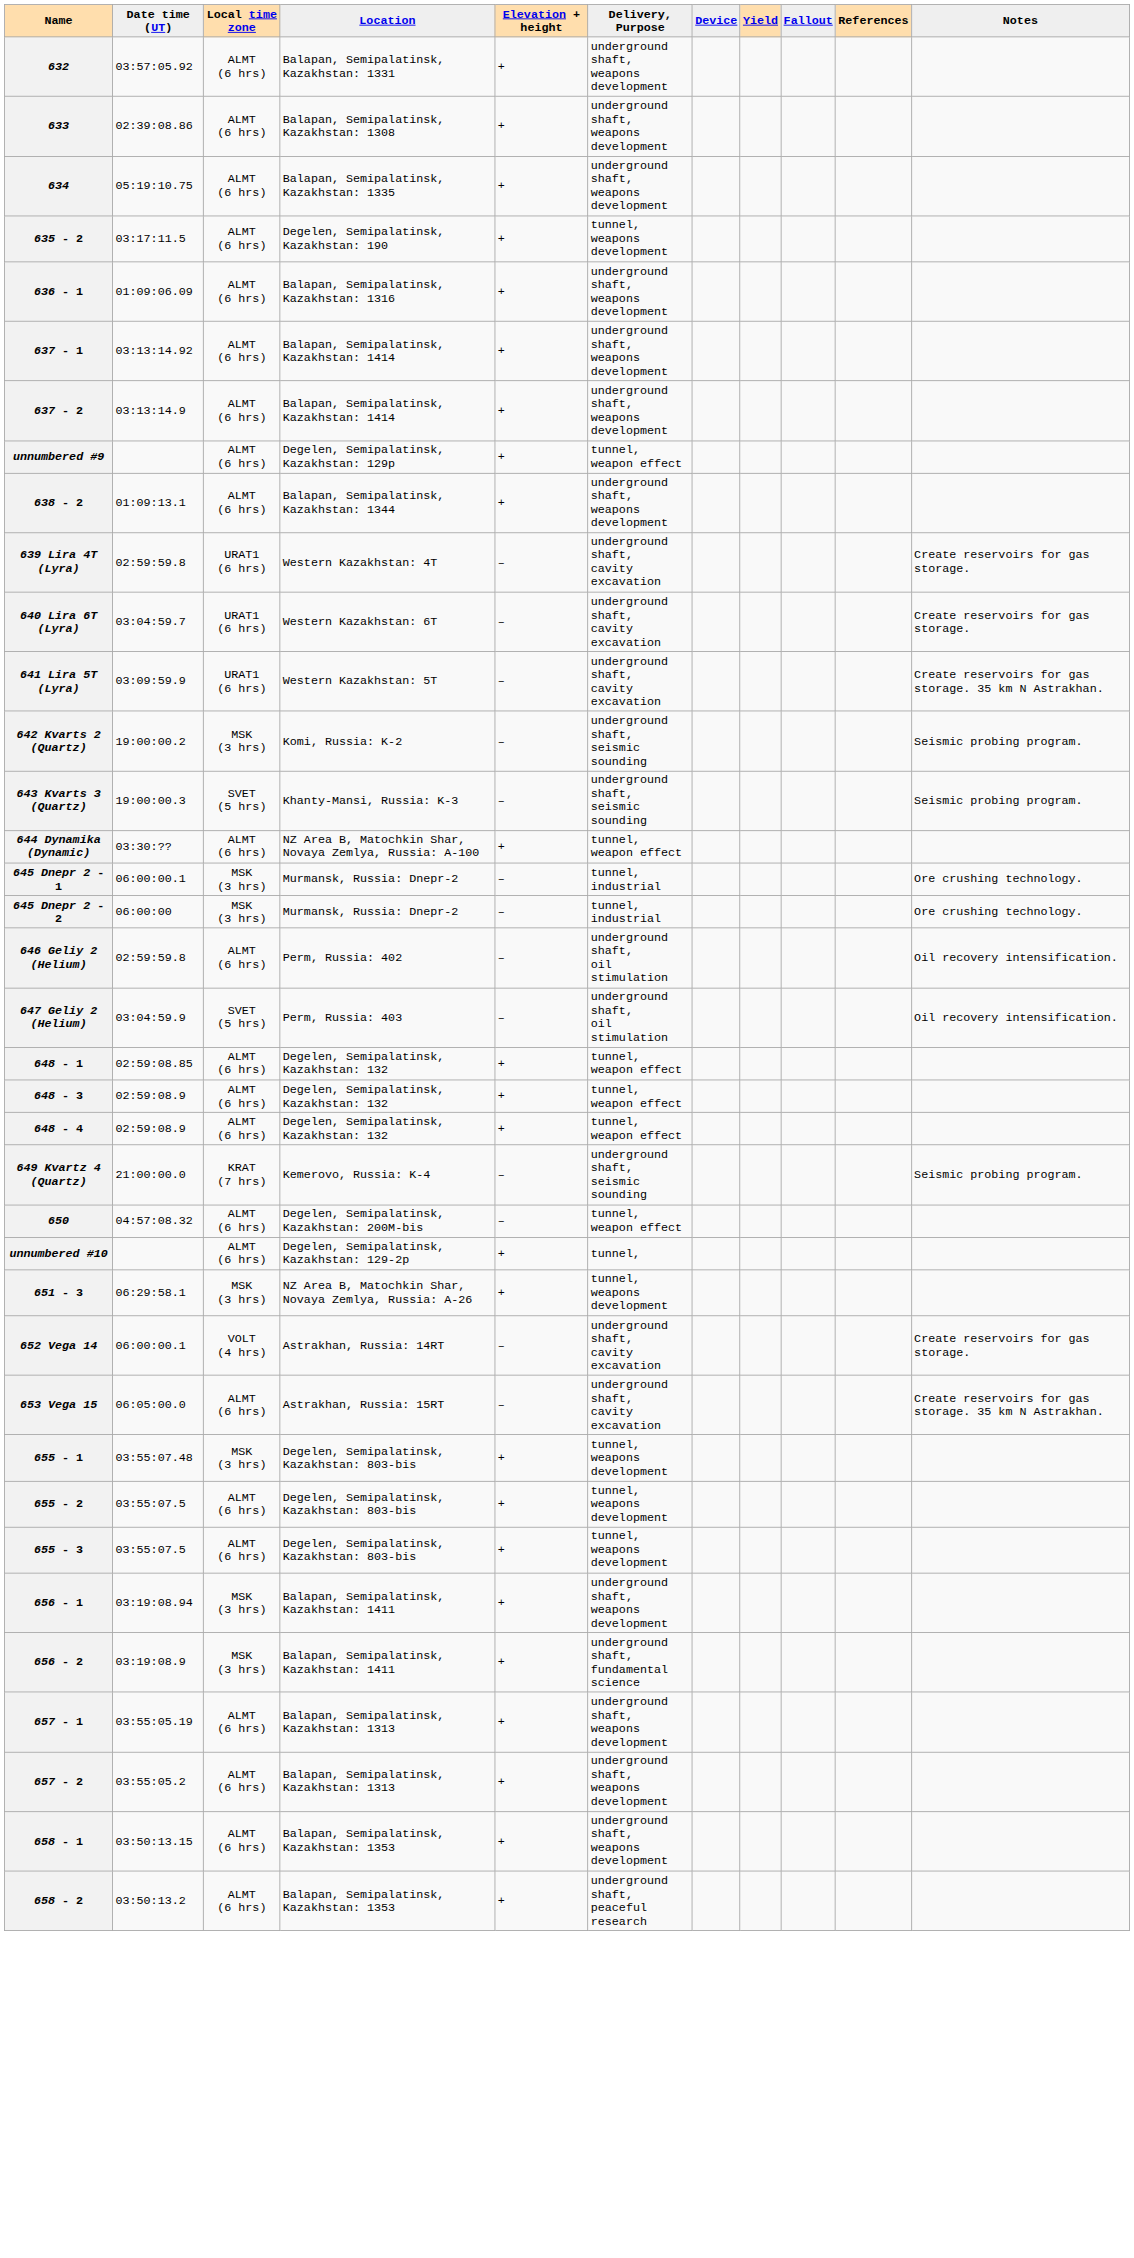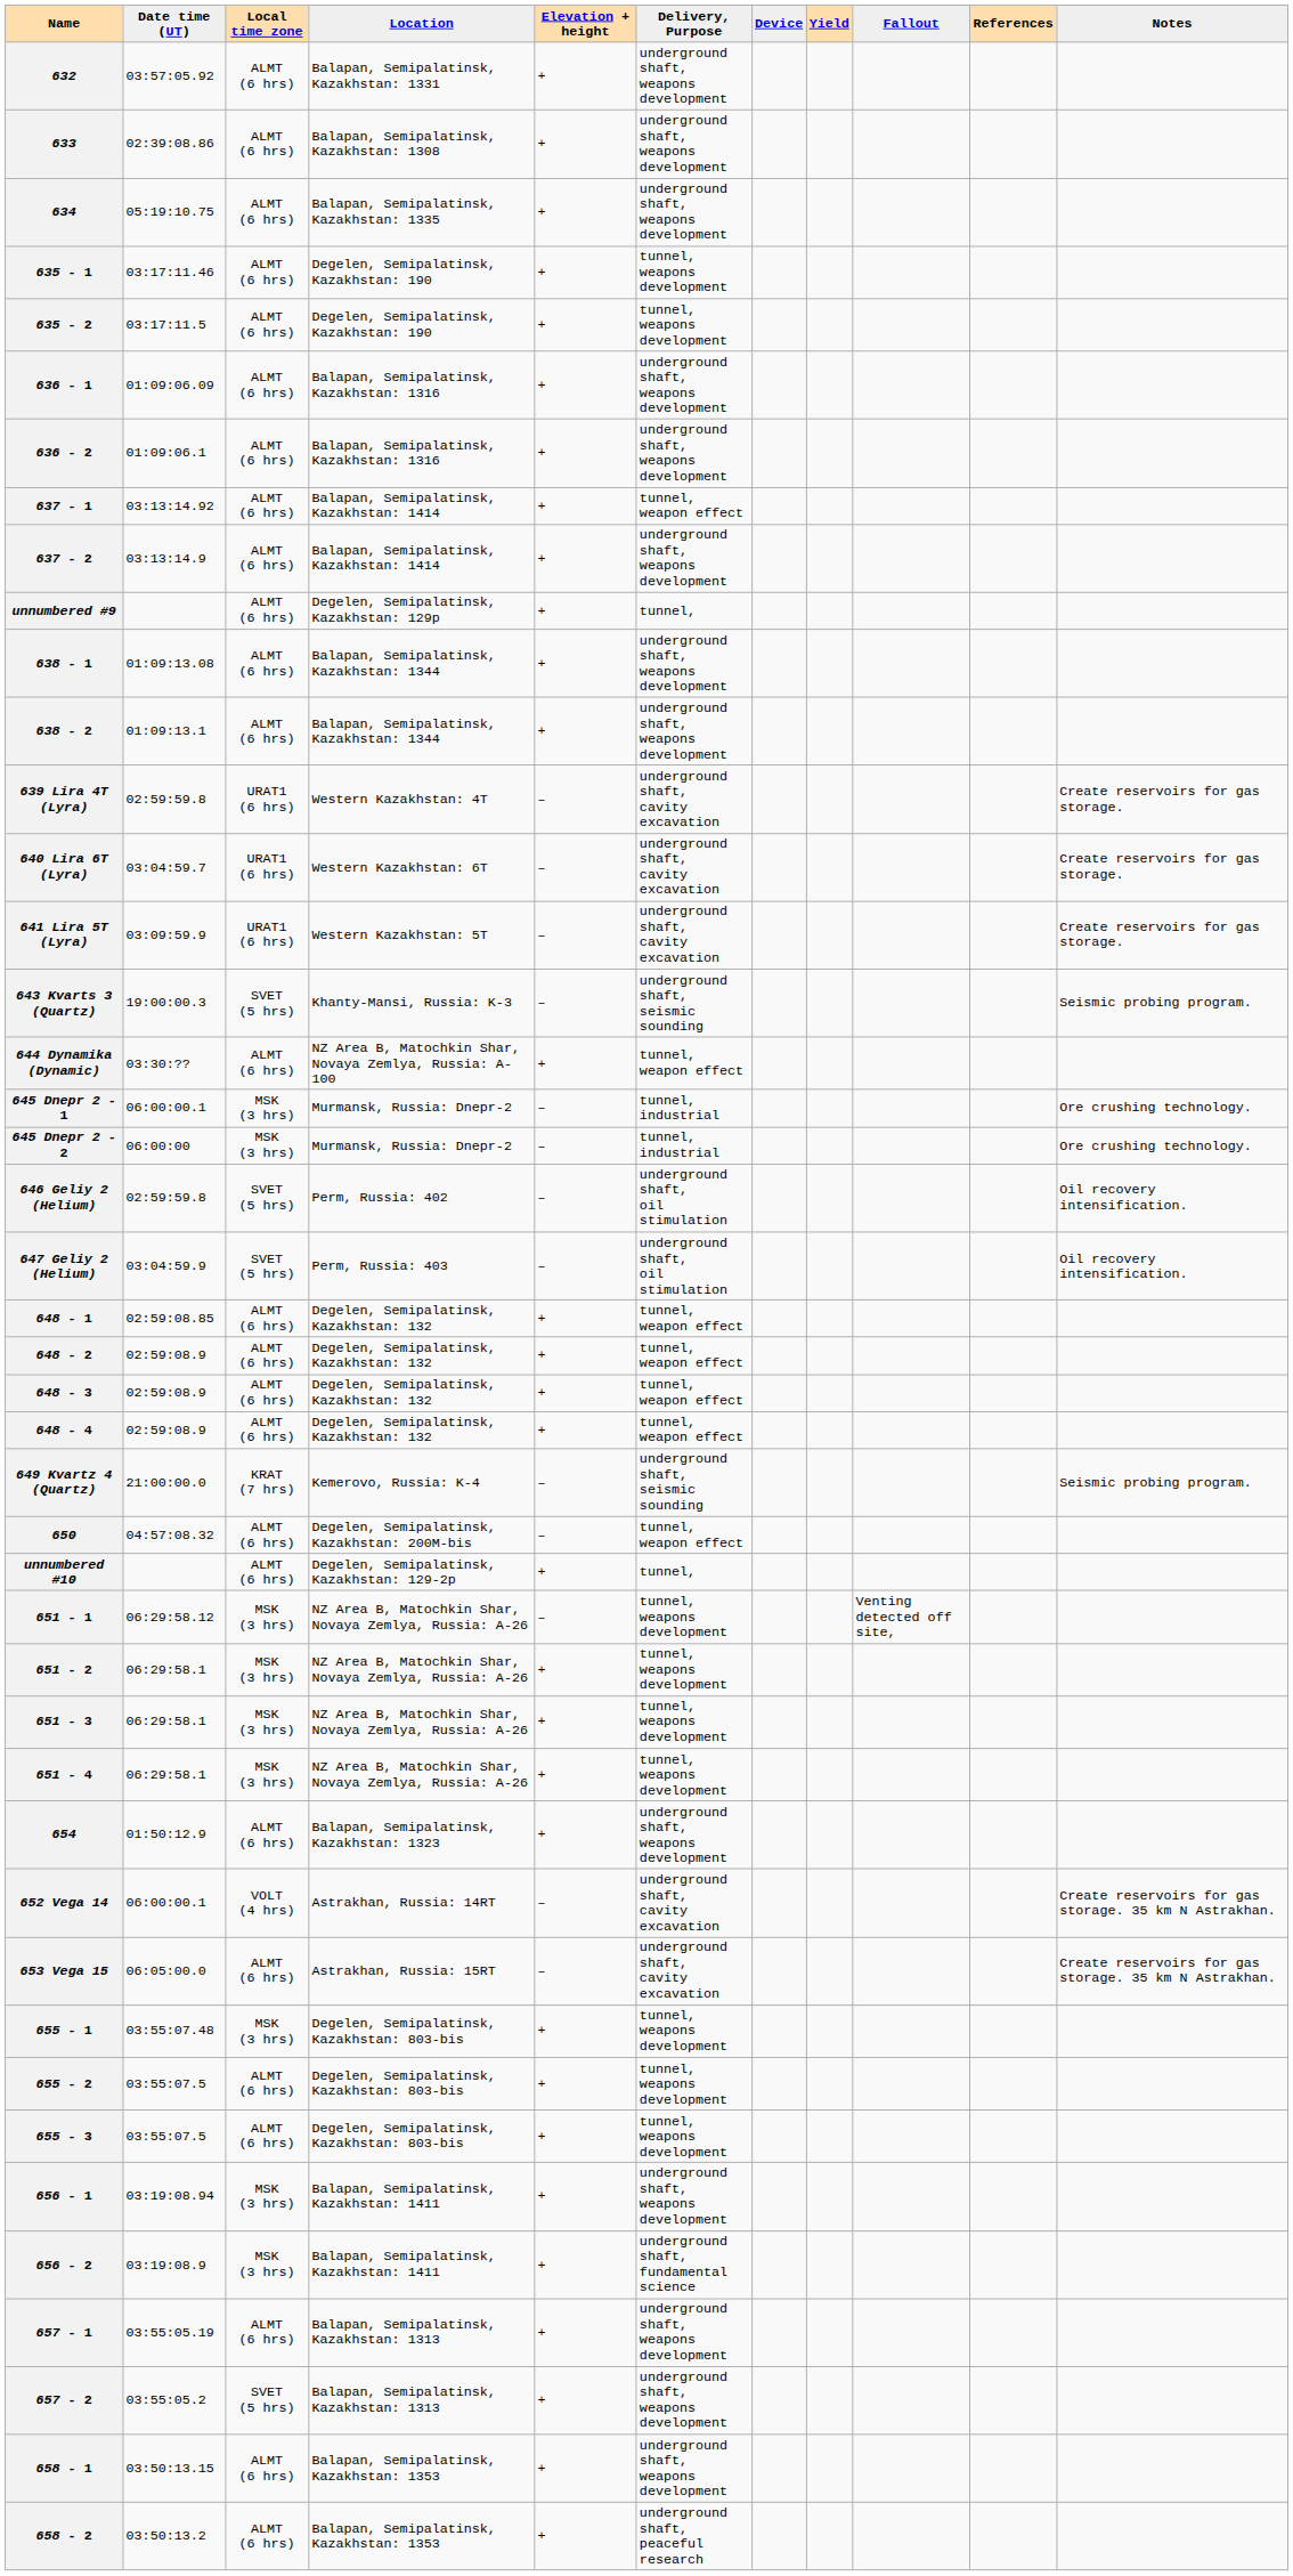+ row: 635 - 1 | 03:17:11.46 | ALMT (6 hrs) | Degelen, Semipalatinsk, Kazakhstan: 190 | + | tunnel, weapons development
+ row: 636 - 2 | 01:09:06.1 | ALMT (6 hrs) | Balapan, Semipalatinsk, Kazakhstan: 1316 | + | underground shaft, weapons development
637 - 1 | Delivery, Purpose: underground shaft, weapons development -> tunnel, weapon effect
unnumbered #9 | Delivery, Purpose: tunnel, weapon effect -> tunnel,
+ row: 638 - 1 | 01:09:13.08 | ALMT (6 hrs) | Balapan, Semipalatinsk, Kazakhstan: 1344 | + | underground shaft, weapons development
641 Lira 5T (Lyra) | Notes: Create reservoirs for gas storage. 35 km N Astrakhan. -> Create reservoirs for gas storage.
- row: 642 Kvarts 2 (Quartz) | 19:00:00.2 | MSK (3 hrs) | Komi, Russia: K-2 | – | underground shaft, seismic sounding | Seismic probing program.
646 Geliy 2 (Helium) | Local time zone: ALMT (6 hrs) -> SVET (5 hrs)
+ row: 648 - 2 | 02:59:08.9 | ALMT (6 hrs) | Degelen, Semipalatinsk, Kazakhstan: 132 | + | tunnel, weapon effect
+ row: 651 - 1 | 06:29:58.12 | MSK (3 hrs) | NZ Area B, Matochkin Shar, Novaya Zemlya, Russia: A-26 | – | tunnel, weapons development | Venting detected off site,
+ row: 651 - 2 | 06:29:58.1 | MSK (3 hrs) | NZ Area B, Matochkin Shar, Novaya Zemlya, Russia: A-26 | + | tunnel, weapons development
+ row: 651 - 4 | 06:29:58.1 | MSK (3 hrs) | NZ Area B, Matochkin Shar, Novaya Zemlya, Russia: A-26 | + | tunnel, weapons development
+ row: 654 | 01:50:12.9 | ALMT (6 hrs) | Balapan, Semipalatinsk, Kazakhstan: 1323 | + | underground shaft, weapons development
652 Vega 14 | Notes: Create reservoirs for gas storage. -> Create reservoirs for gas storage. 35 km N Astrakhan.
657 - 2 | Local time zone: ALMT (6 hrs) -> SVET (5 hrs)
